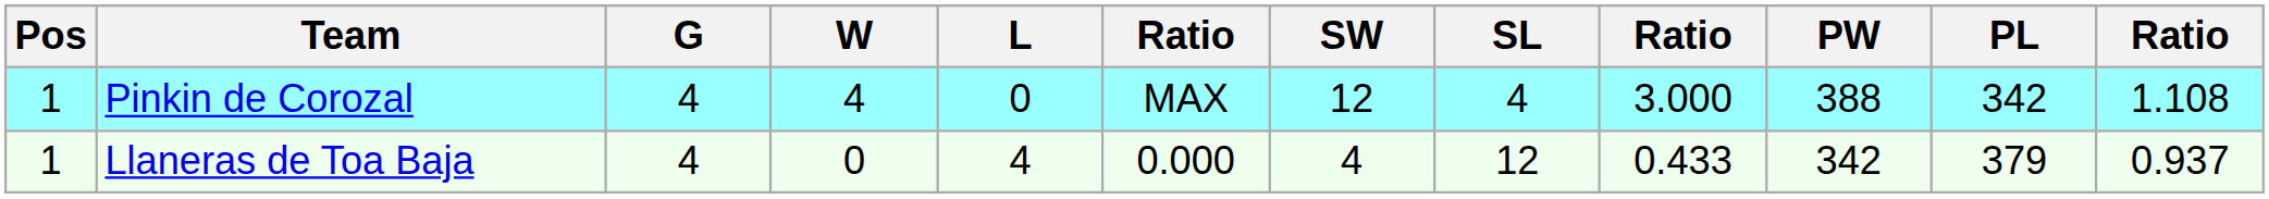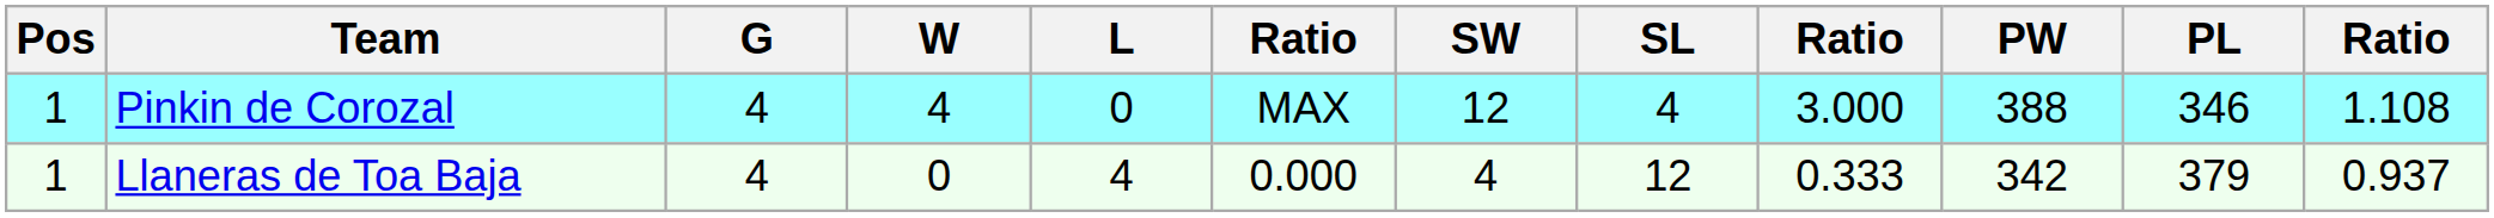Pinkin de Corozal | PL: 342 -> 346
Llaneras de Toa Baja | column 9: 0.433 -> 0.333
